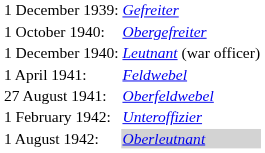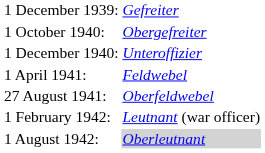1 December 1940: | column 2: Leutnant (war officer) -> Unteroffizier
1 February 1942: | column 2: Unteroffizier -> Leutnant (war officer)
